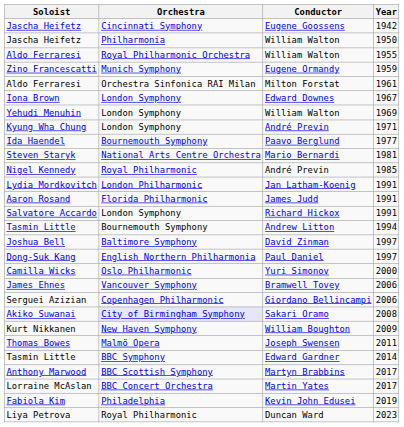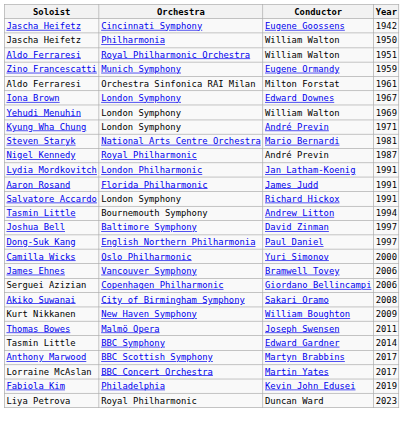Aldo Ferraresi / William Walton | Year: 1955 -> 1951
- row: Ida Haendel | Bournemouth Symphony | Paavo Berglund | 1977
Nigel Kennedy | Year: 1985 -> 1987
Akiko Suwanai | Orchestra: lavender background -> no background
